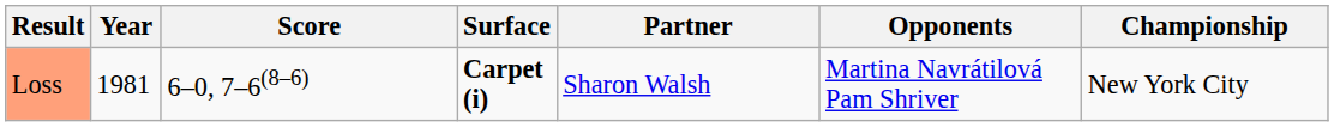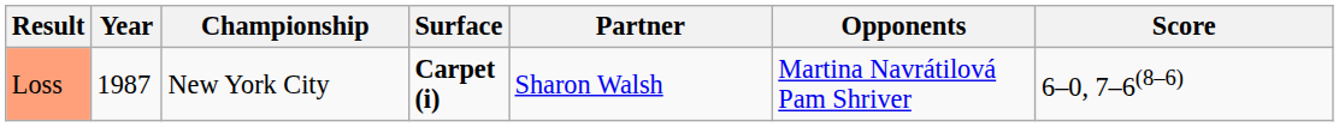columns swapped: Championship <-> Score
Loss | Year: 1981 -> 1987
